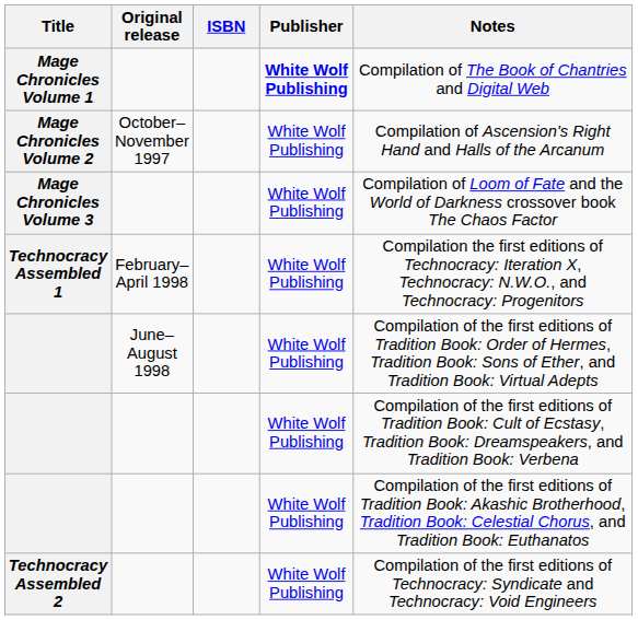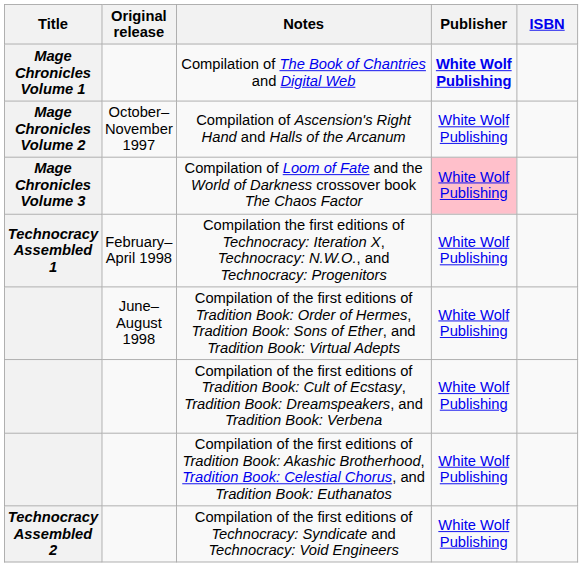columns swapped: ISBN <-> Notes
Mage Chronicles Volume 3 | Publisher: no background -> pink background
